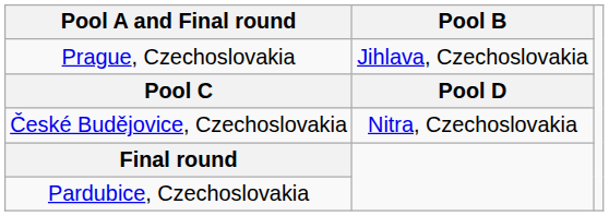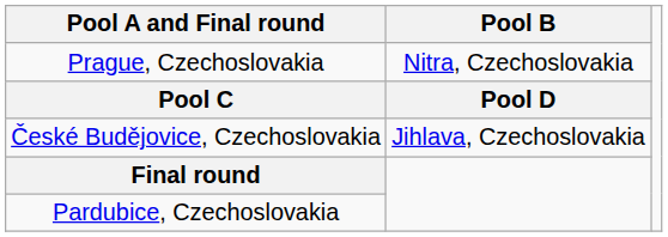Prague, Czechoslovakia | Pool B: Jihlava, Czechoslovakia -> Nitra, Czechoslovakia
České Budějovice, Czechoslovakia | Pool B: Nitra, Czechoslovakia -> Jihlava, Czechoslovakia
